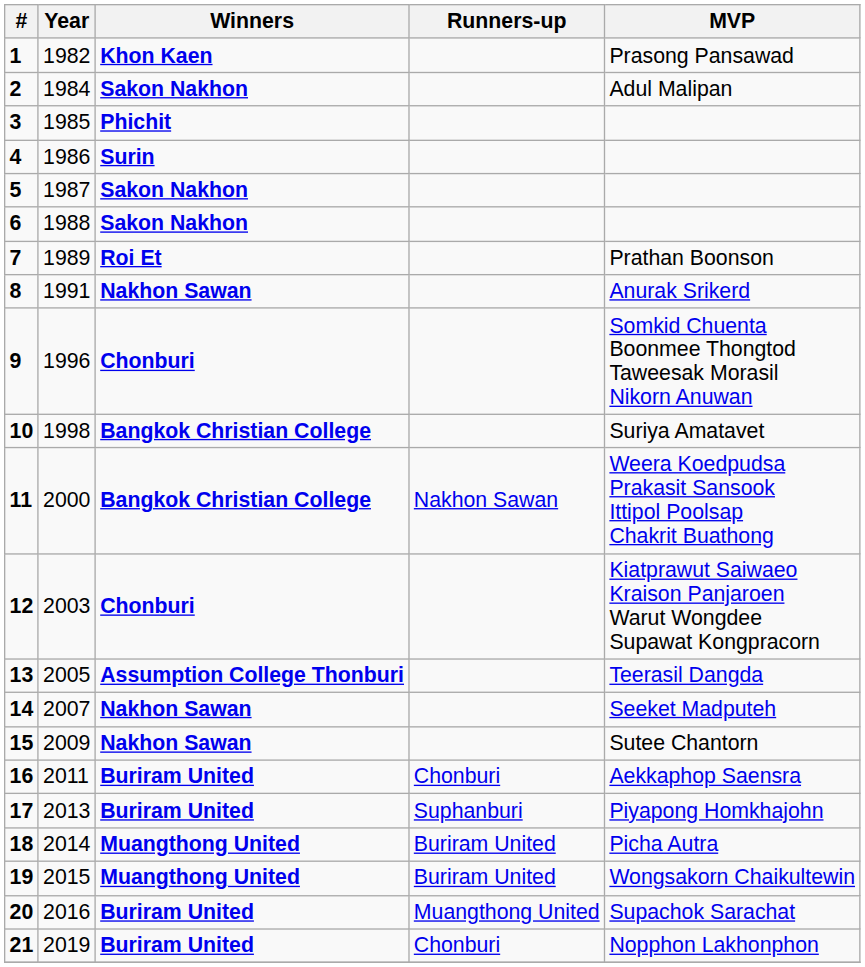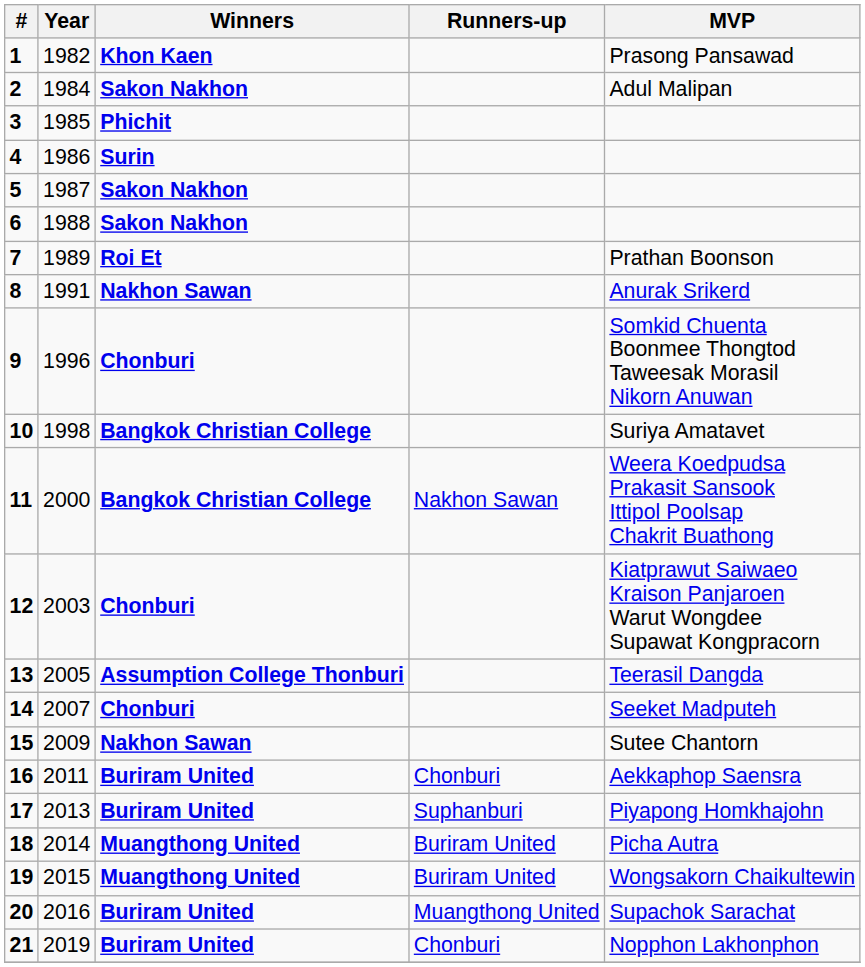14 | Winners: Nakhon Sawan -> Chonburi
